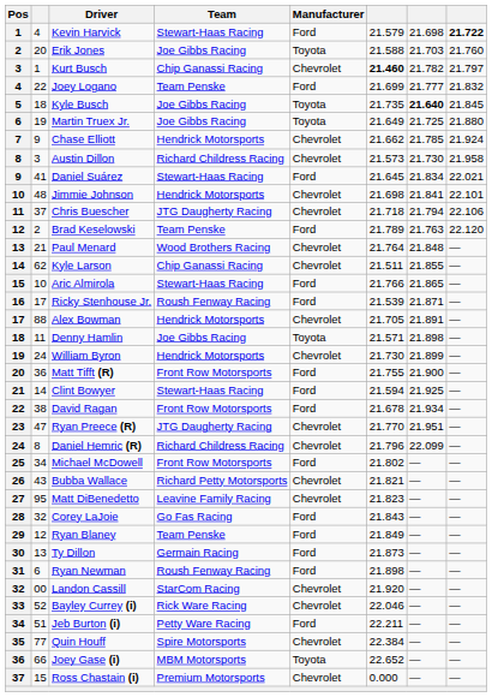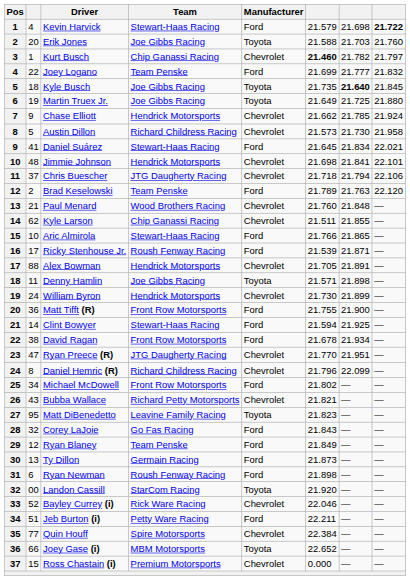Austin Dillon | column 2: 3 -> 5
Paul Menard | column 6: 21.764 -> 21.760
Matt DiBenedetto | Manufacturer: Chevrolet -> Toyota
Landon Cassill | Manufacturer: Chevrolet -> Toyota
